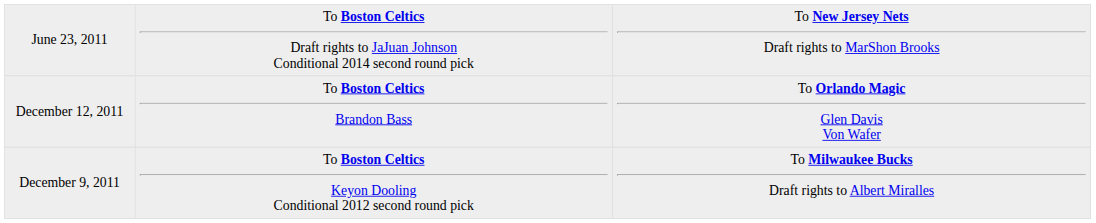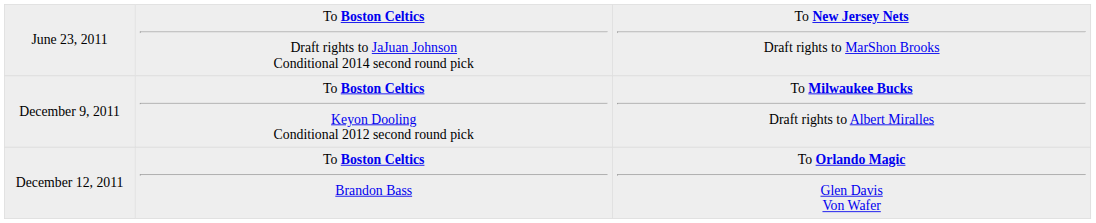rows swapped: December 9, 2011 <-> December 12, 2011
